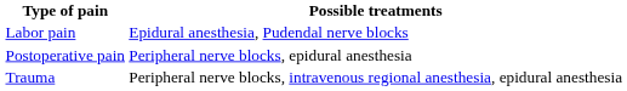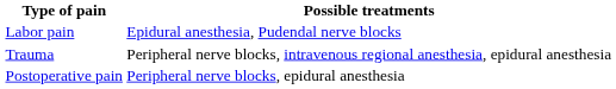rows swapped: Postoperative pain <-> Trauma
